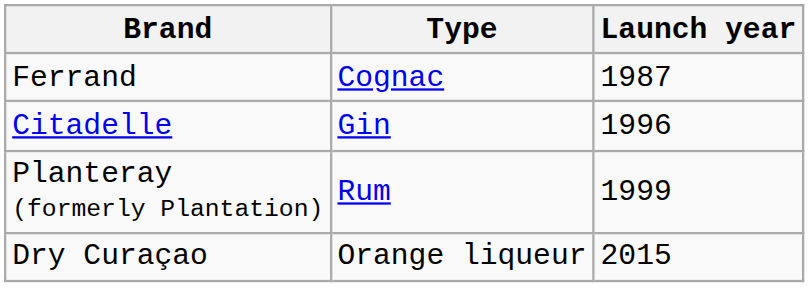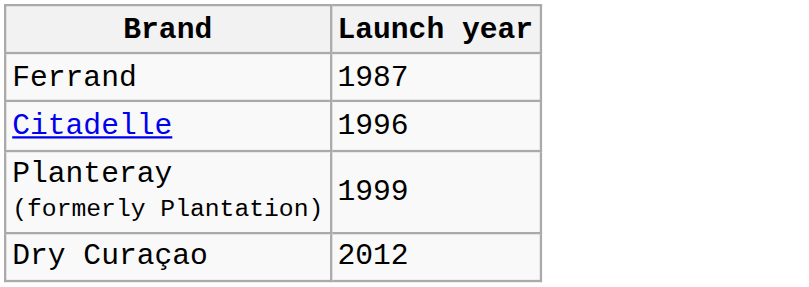- column: Type | Cognac | Gin | Rum | Orange liqueur
Dry Curaçao | Launch year: 2015 -> 2012
